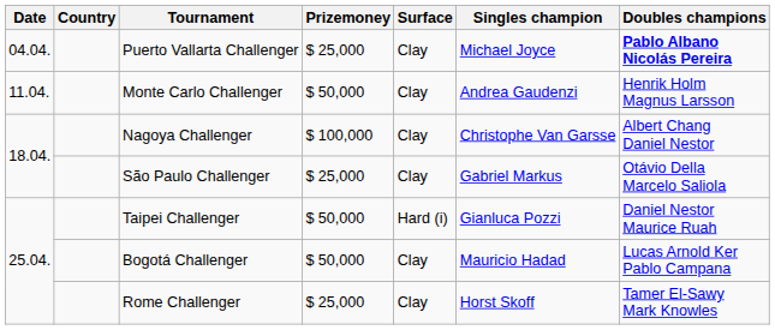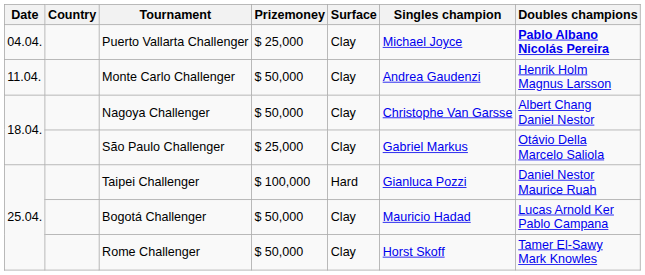Nagoya Challenger | Prizemoney: $ 100,000 -> $ 50,000
Taipei Challenger | Prizemoney: $ 50,000 -> $ 100,000
Taipei Challenger | Surface: Hard (i) -> Hard
Rome Challenger | Prizemoney: $ 25,000 -> $ 50,000
